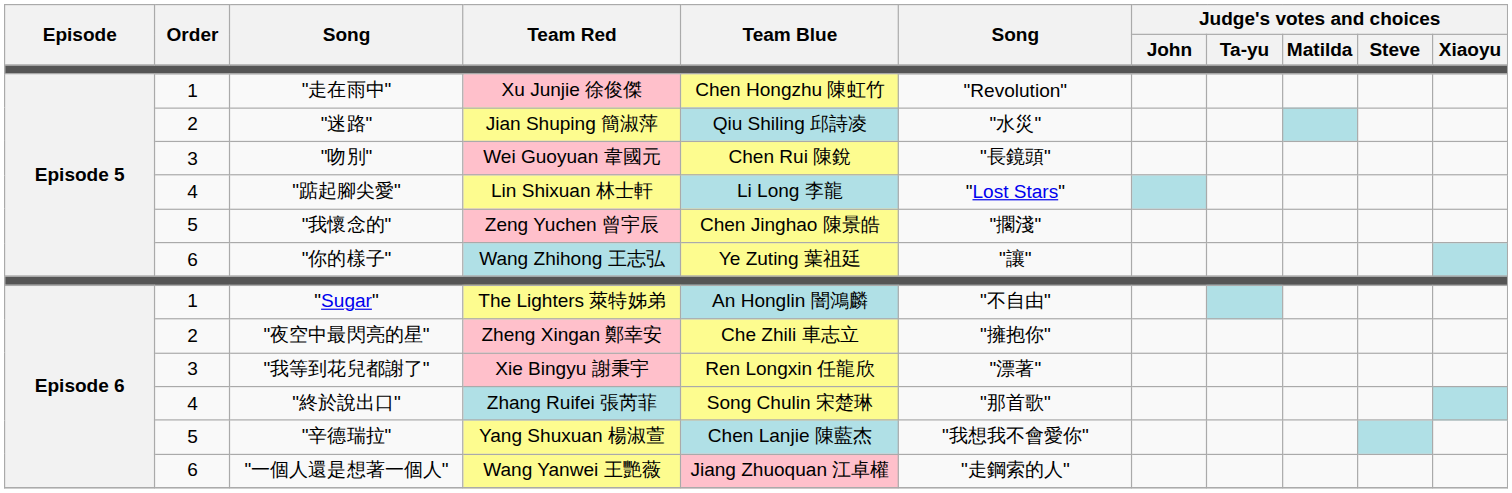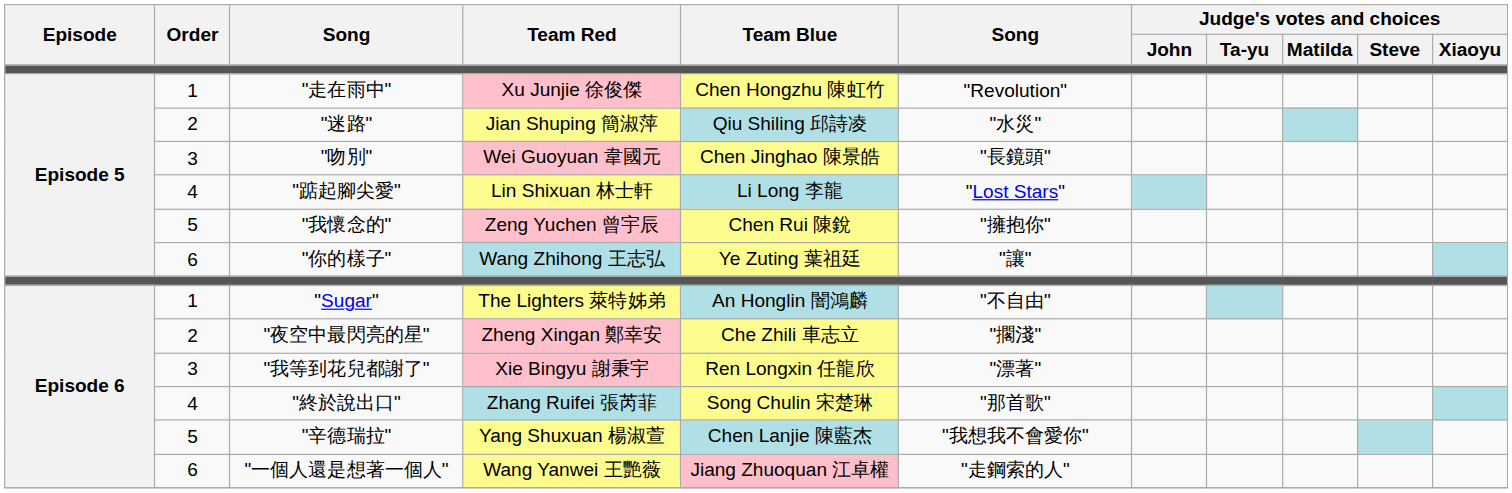"吻別" | Team Blue: Chen Rui 陳銳 -> Chen Jinghao 陳景皓
"我懷念的" | Team Blue: Chen Jinghao 陳景皓 -> Chen Rui 陳銳
"我懷念的" | column 6: "擱淺" -> "擁抱你"
"夜空中最閃亮的星" | column 6: "擁抱你" -> "擱淺"
